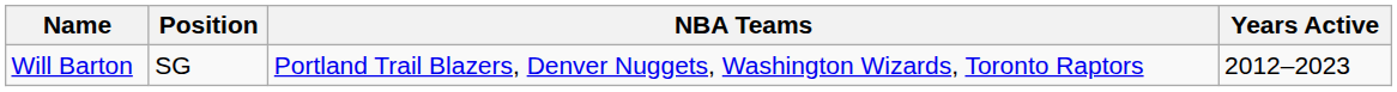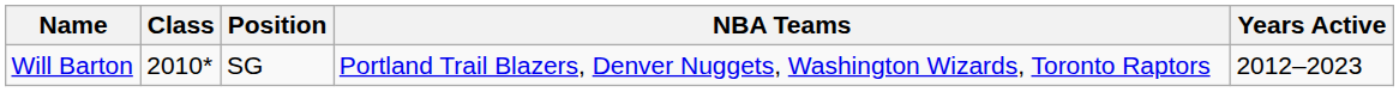+ column: Class | 2010*
